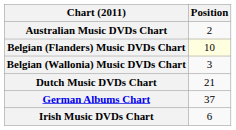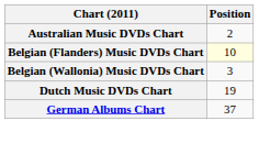Dutch Music DVDs Chart | Position: 21 -> 19
- row: Irish Music DVDs Chart | 6
